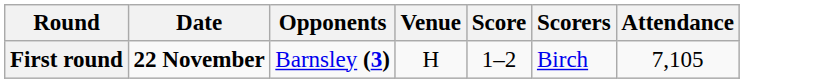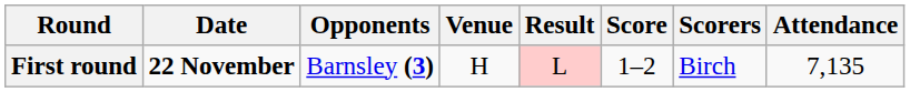+ column: Result | L
First round | Attendance: 7,105 -> 7,135
